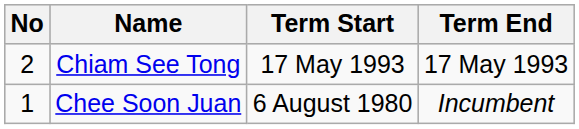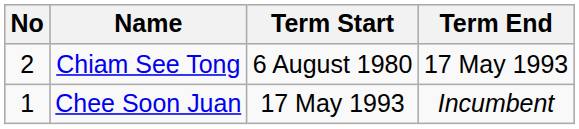Chiam See Tong | Term Start: 17 May 1993 -> 6 August 1980
Chee Soon Juan | Term Start: 6 August 1980 -> 17 May 1993
